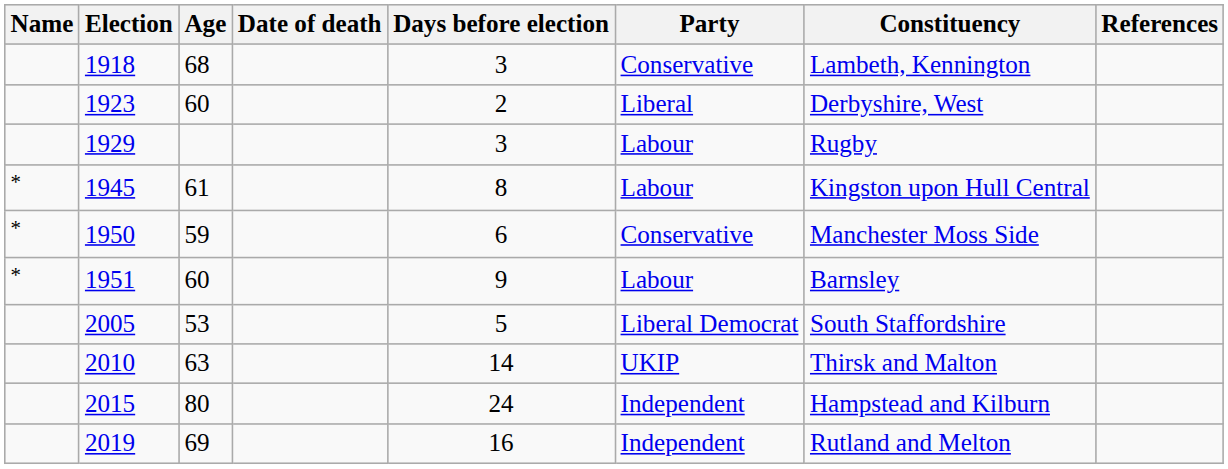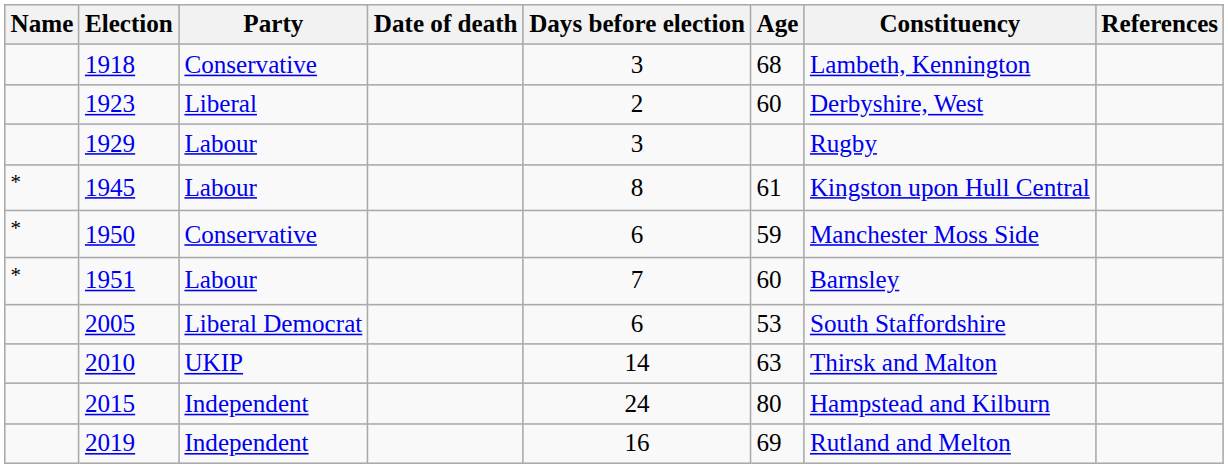columns swapped: Party <-> Age
1951 | Days before election: 9 -> 7
2005 | Days before election: 5 -> 6
